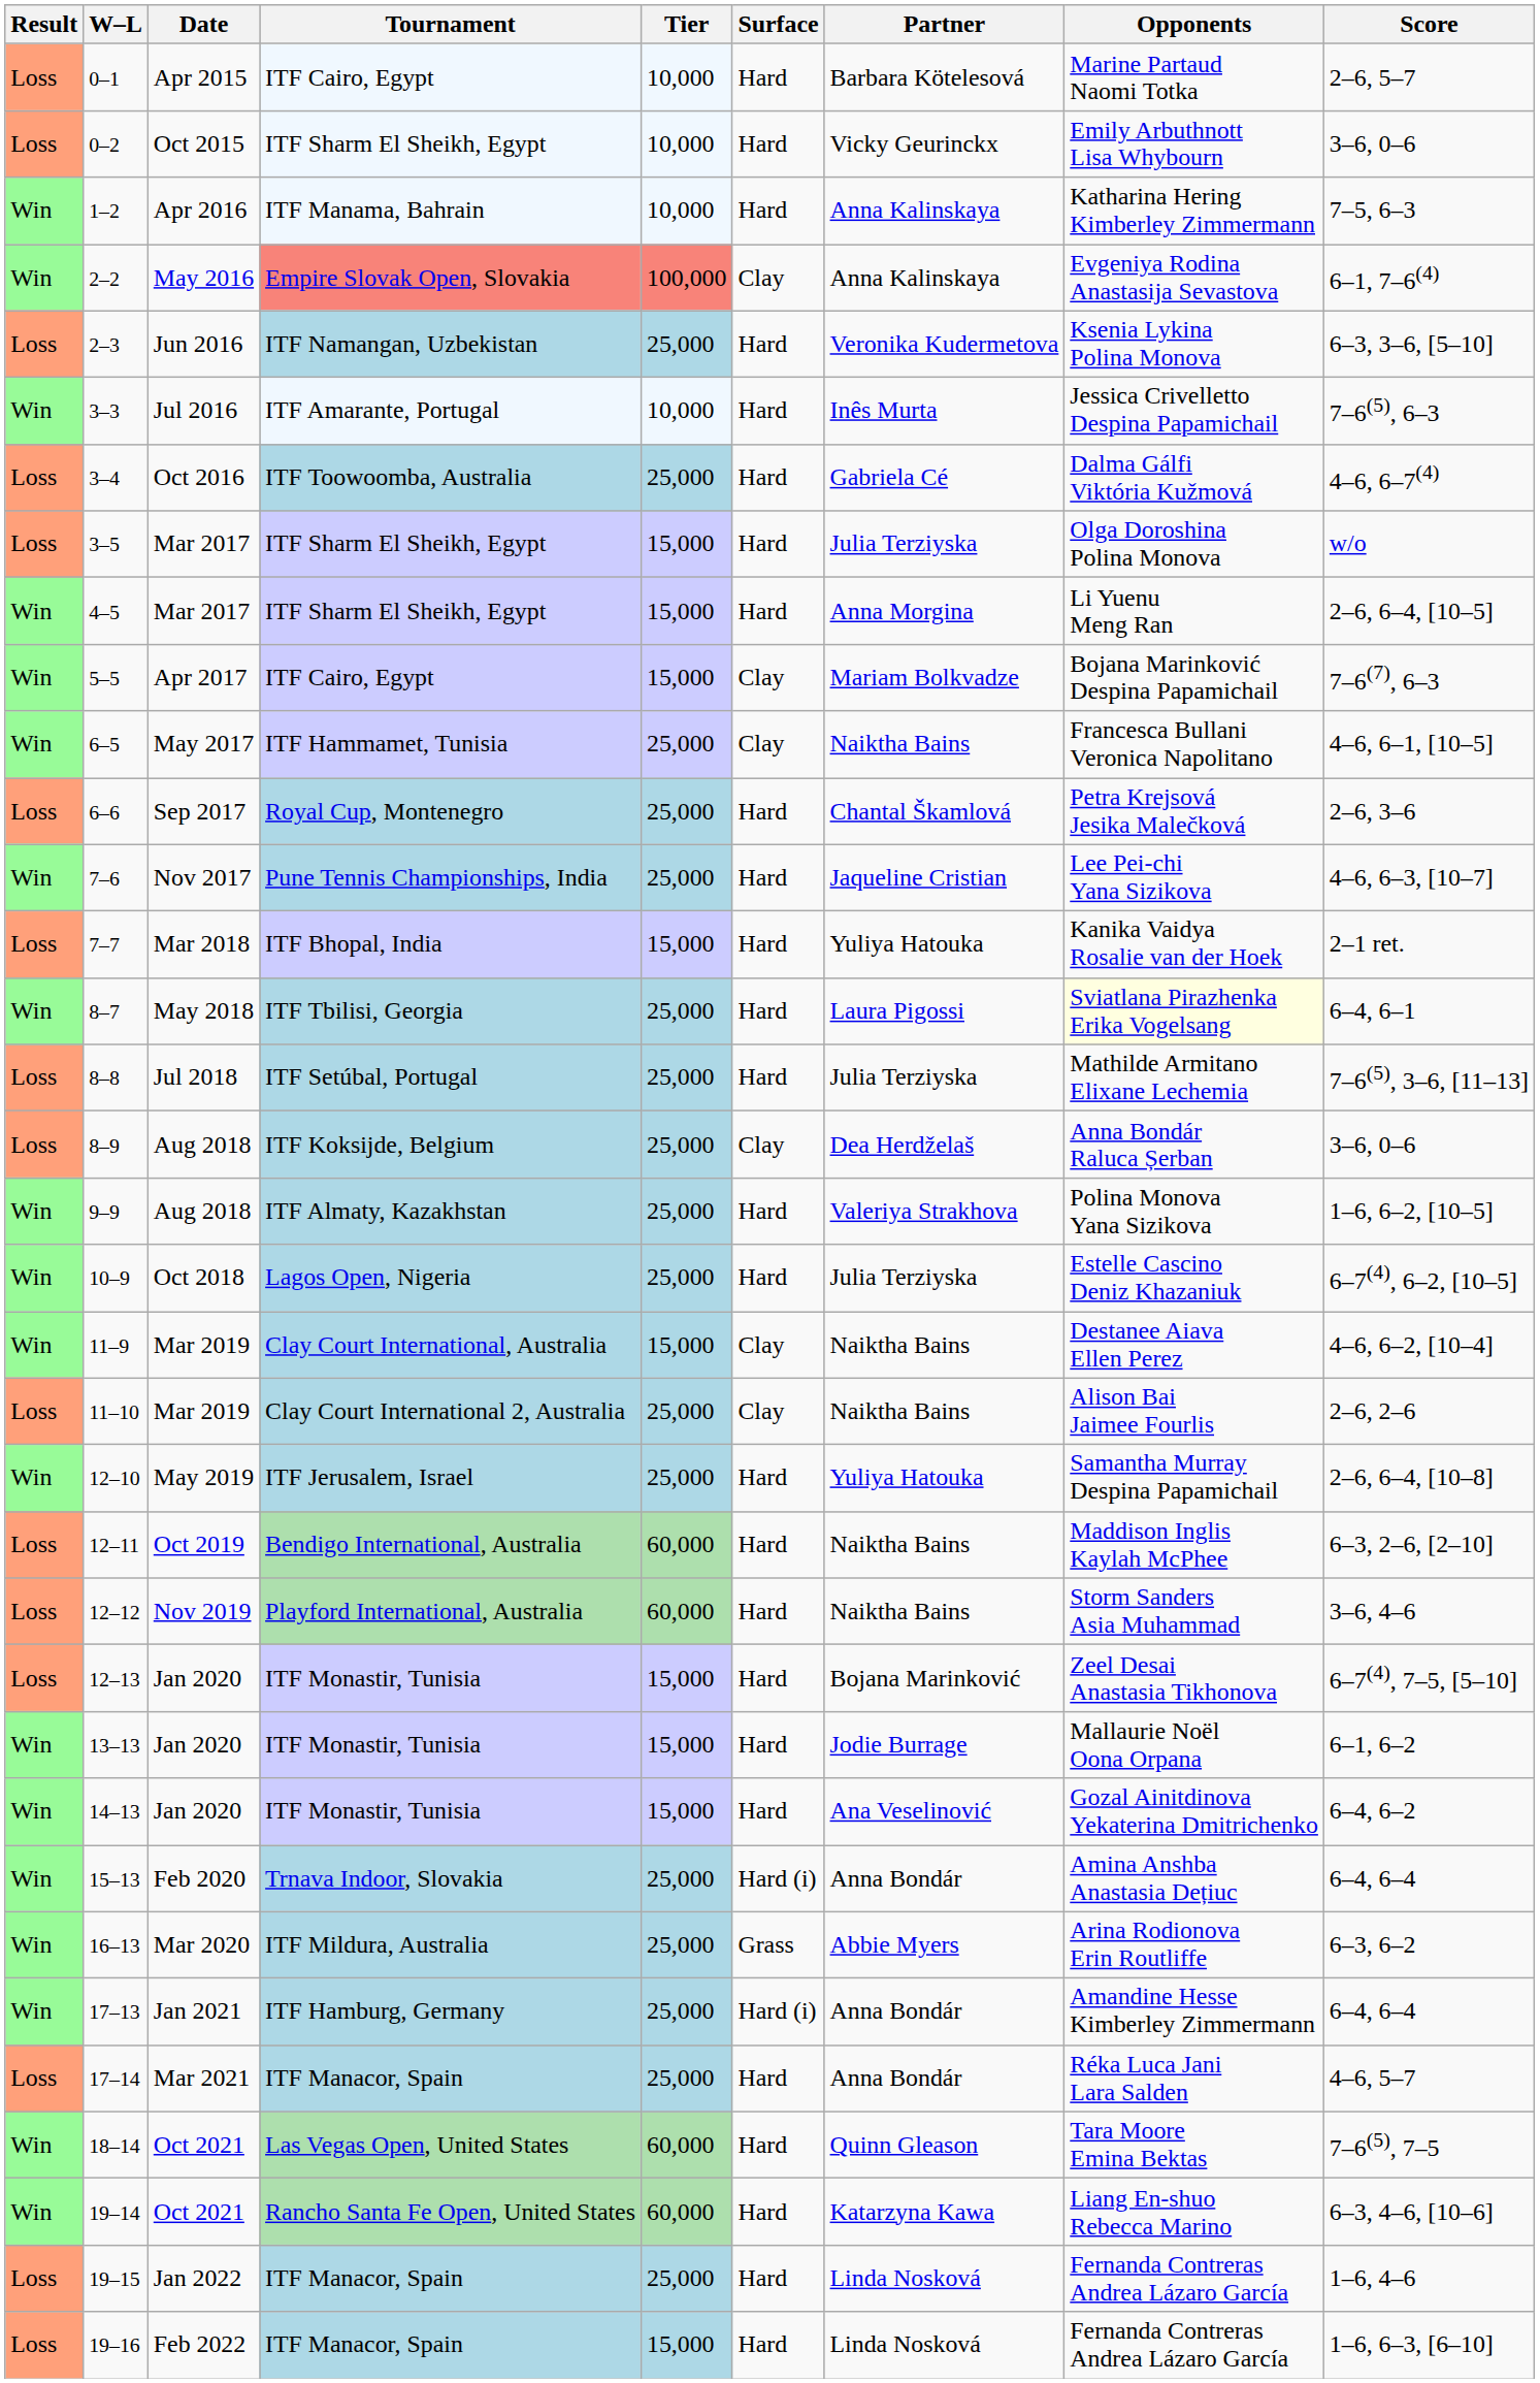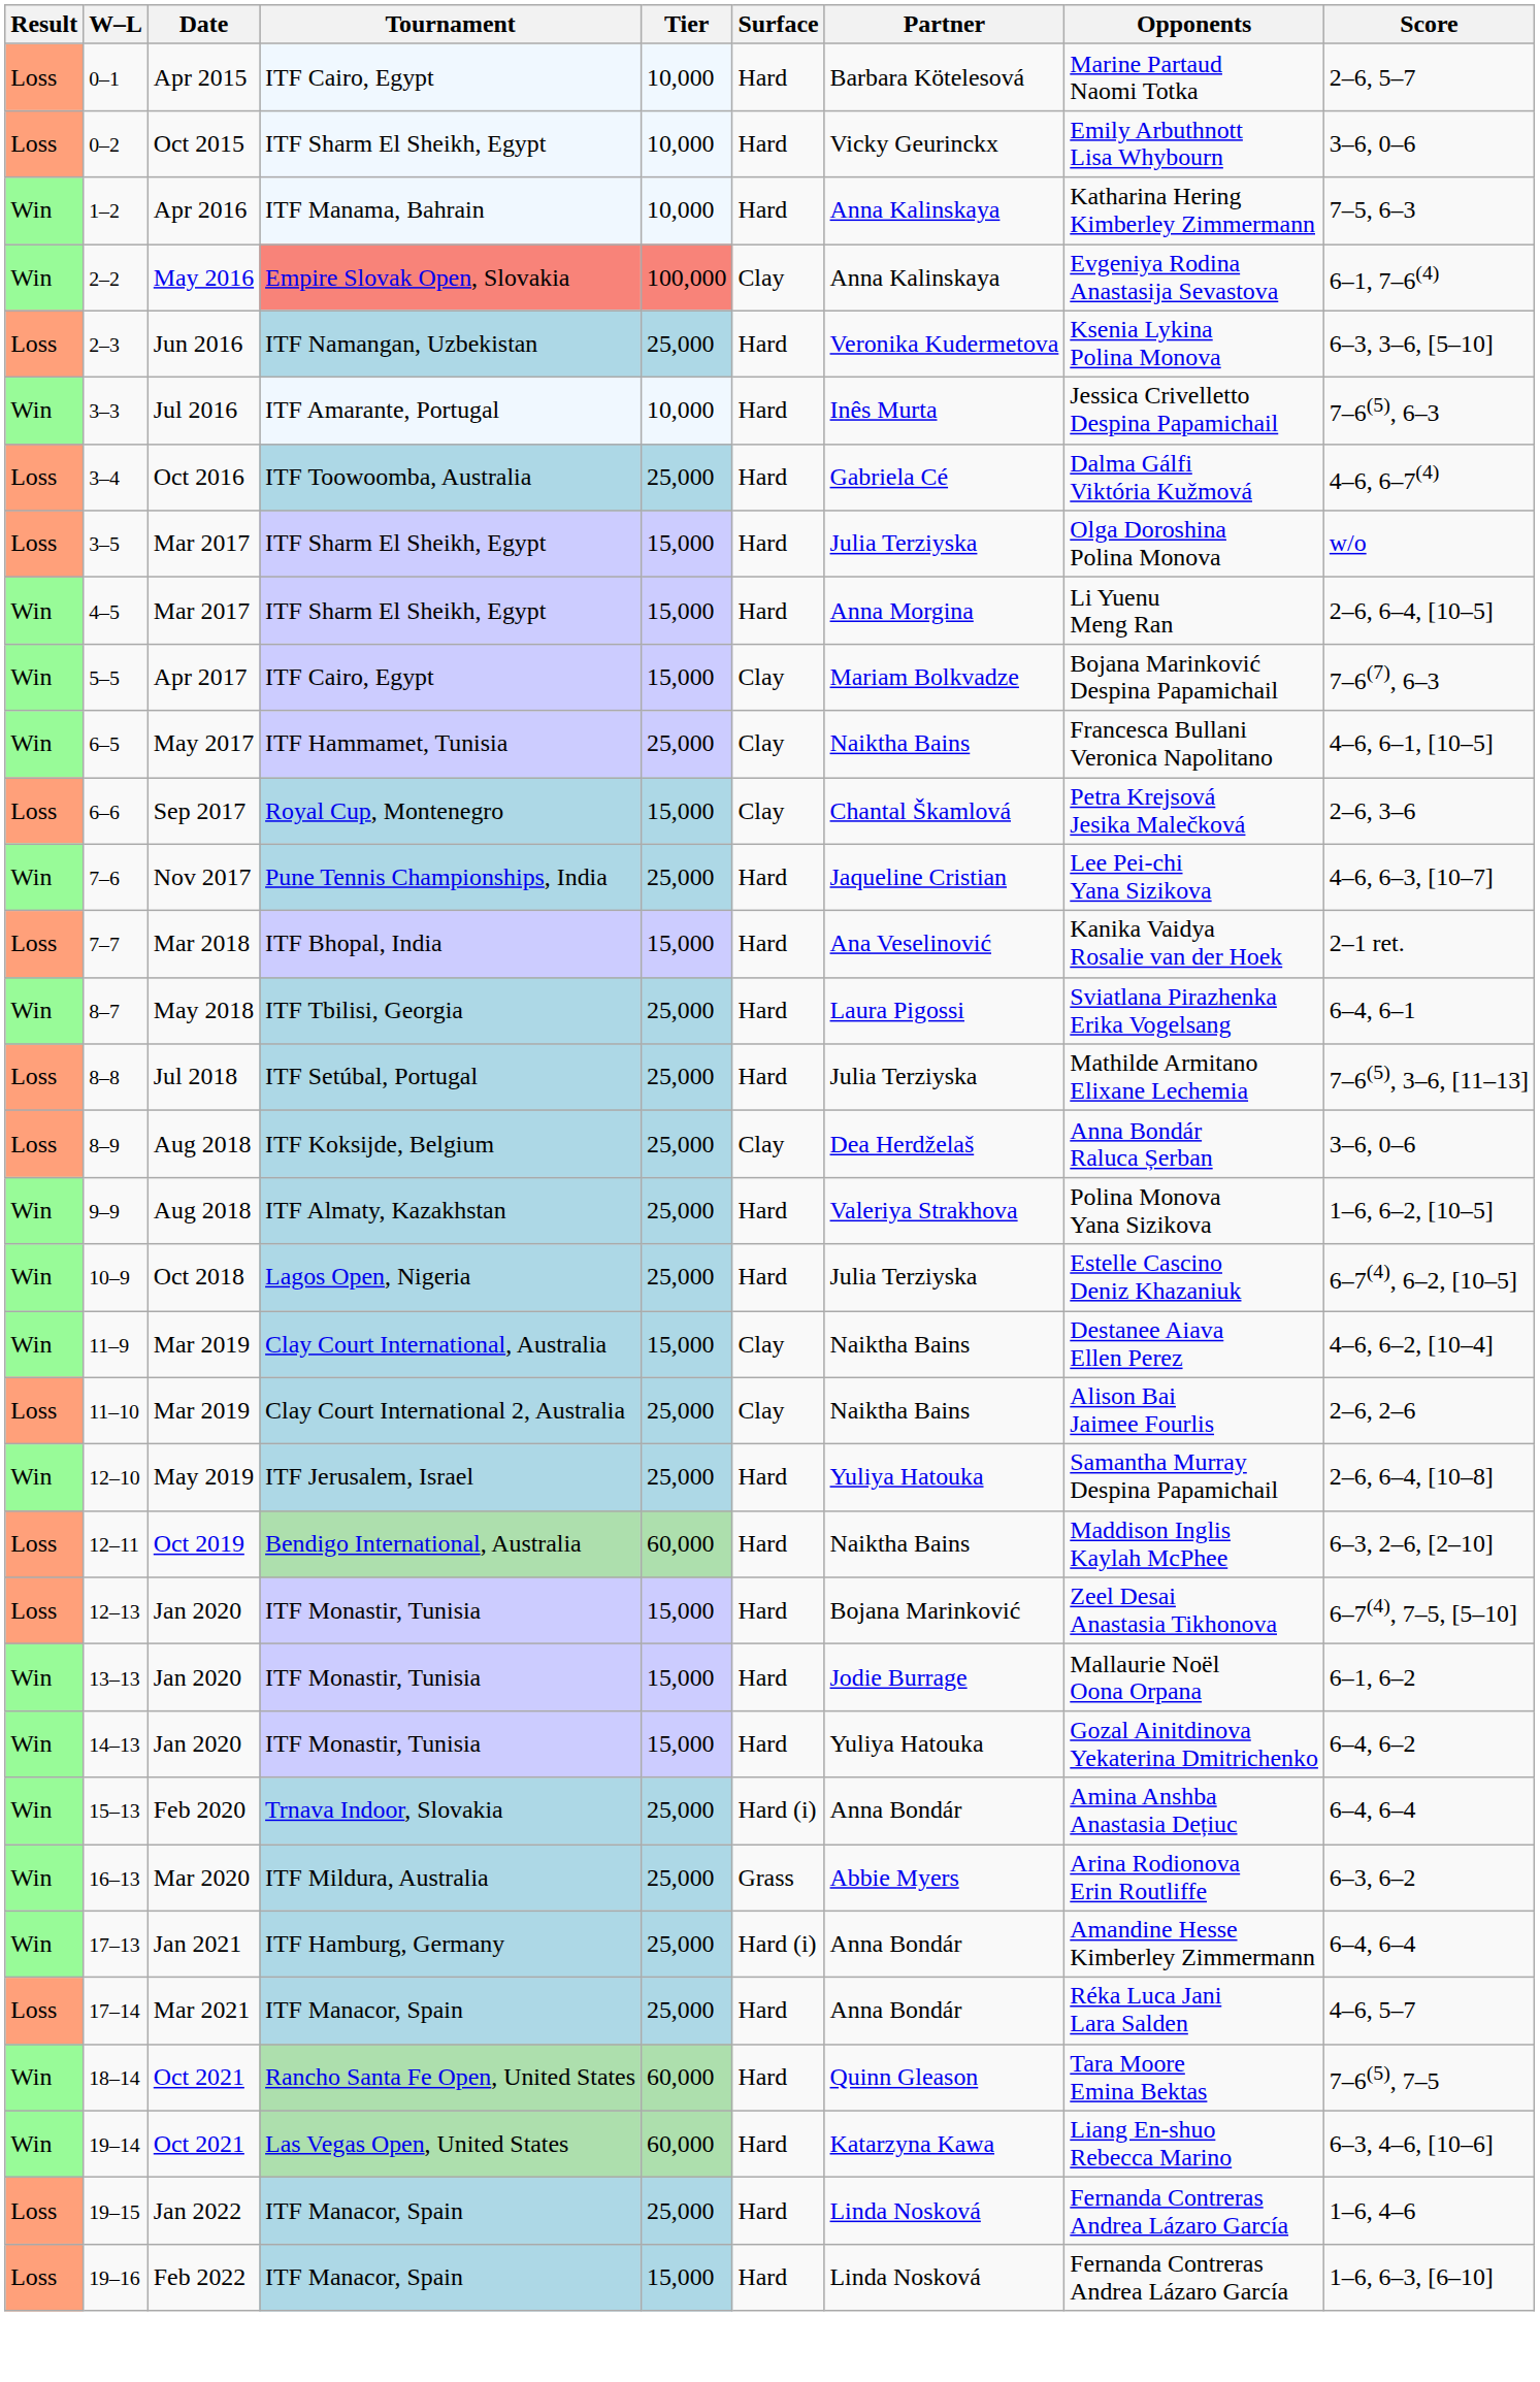6–6 | Tier: 25,000 -> 15,000
6–6 | Surface: Hard -> Clay
7–7 | Partner: Yuliya Hatouka -> Ana Veselinović
8–7 | Opponents: lightyellow background -> no background
- row: Loss | 12–12 | Nov 2019 | Playford International, Australia | 60,000 | Hard | Naiktha Bains | Storm Sanders Asia Muhammad | 3–6, 4–6
14–13 | Partner: Ana Veselinović -> Yuliya Hatouka
18–14 | Tournament: Las Vegas Open, United States -> Rancho Santa Fe Open, United States
19–14 | Tournament: Rancho Santa Fe Open, United States -> Las Vegas Open, United States
